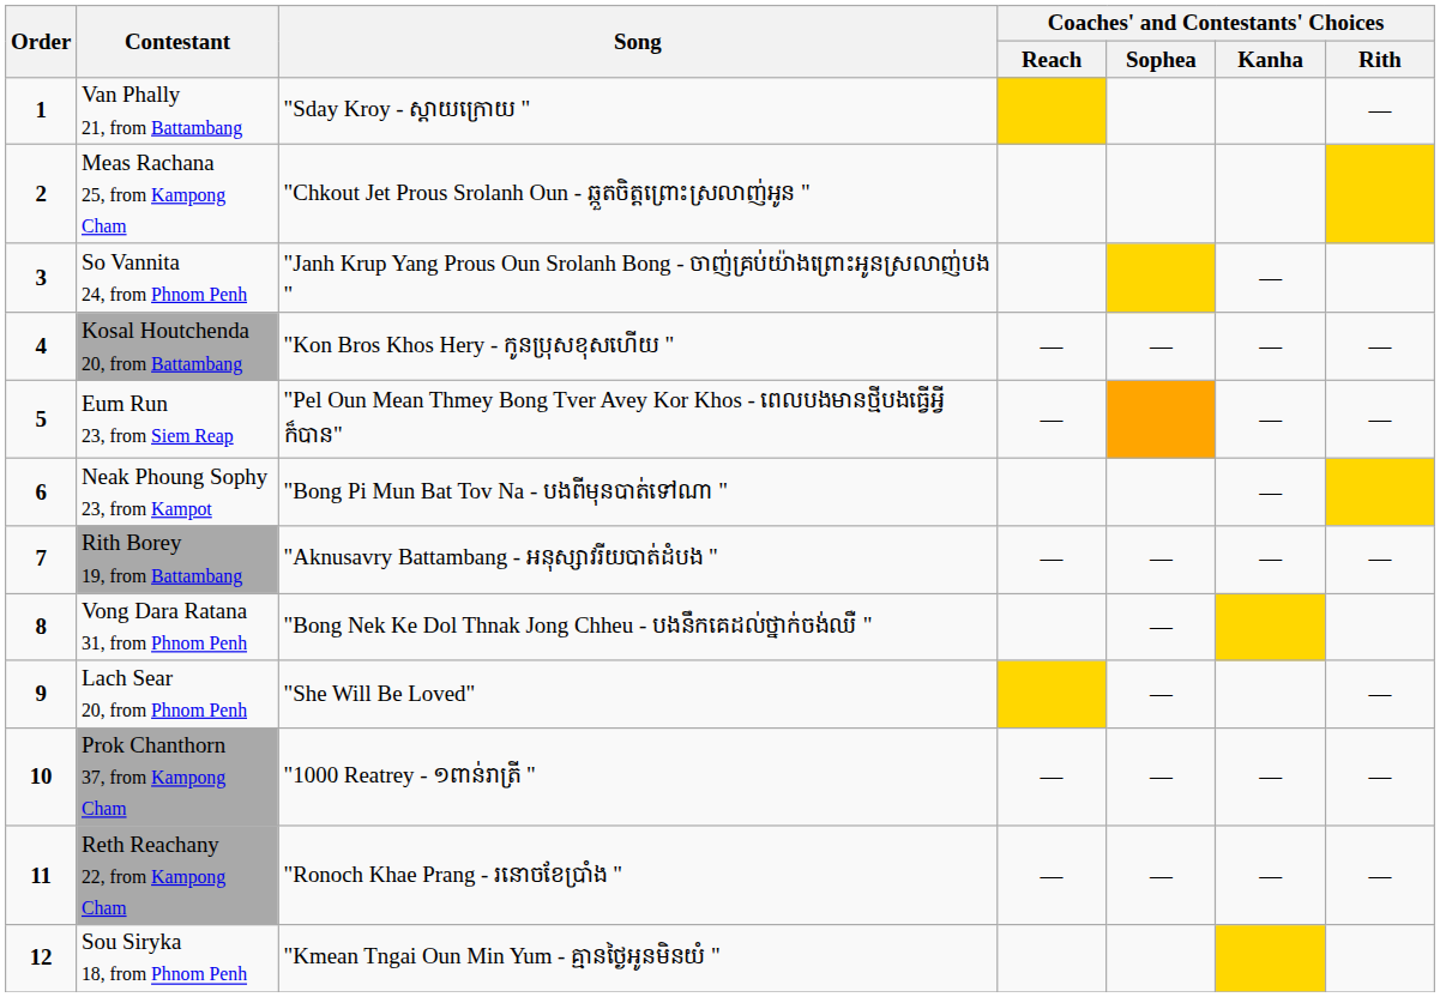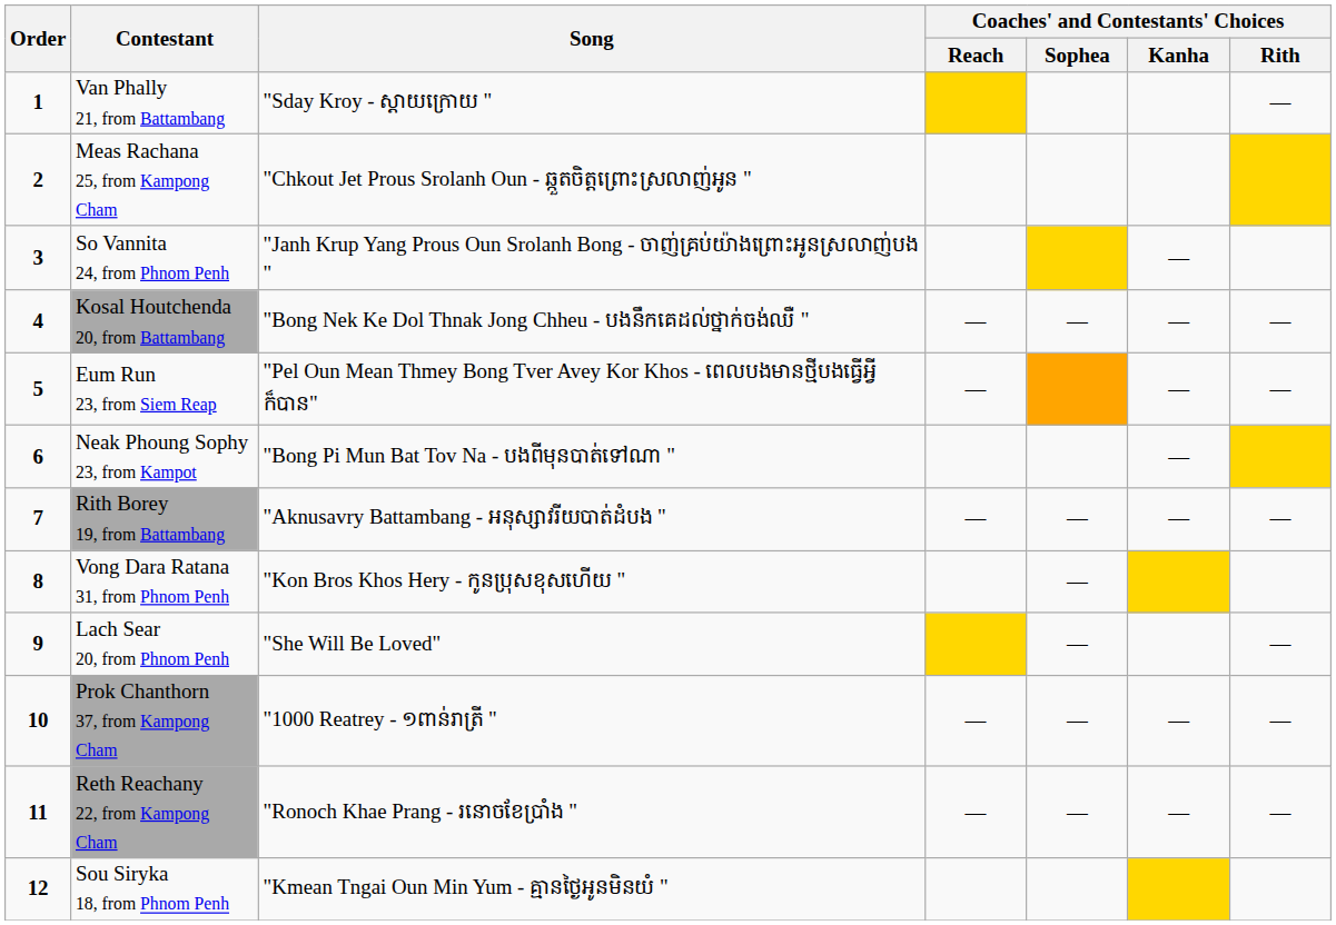Kosal Houtchenda 20, from Battambang | Song: "Kon Bros Khos Hery - កូនប្រុសខុសហើយ " -> "Bong Nek Ke Dol Thnak Jong Chheu - បងនឹកគេដល់ថ្នាក់ចង់ឈឺ "
Vong Dara Ratana 31, from Phnom Penh | Song: "Bong Nek Ke Dol Thnak Jong Chheu - បងនឹកគេដល់ថ្នាក់ចង់ឈឺ " -> "Kon Bros Khos Hery - កូនប្រុសខុសហើយ "
